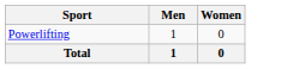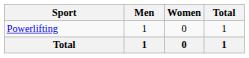+ column: Total | 1 | 1
